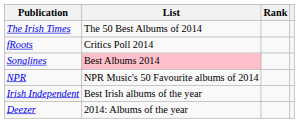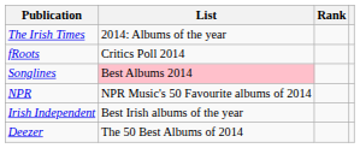The Irish Times | List: The 50 Best Albums of 2014 -> 2014: Albums of the year
Deezer | List: 2014: Albums of the year -> The 50 Best Albums of 2014
